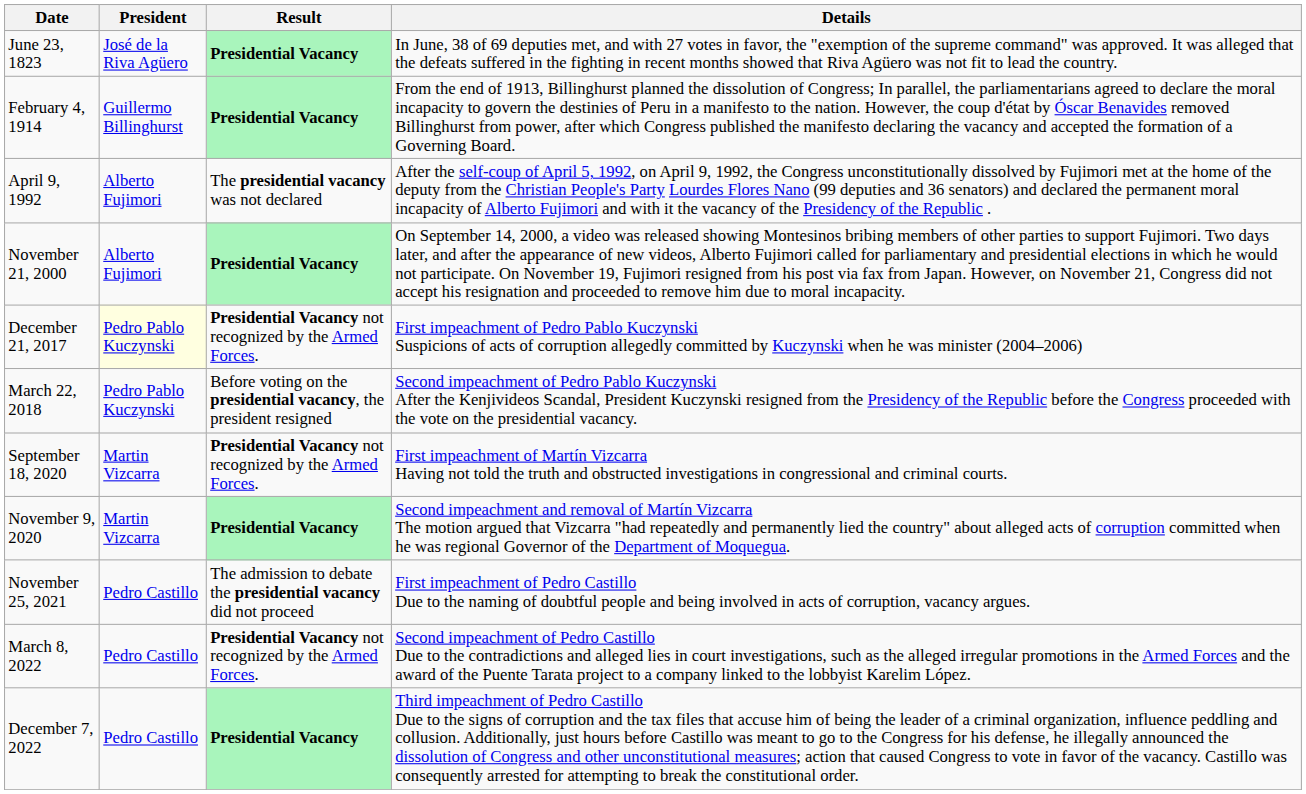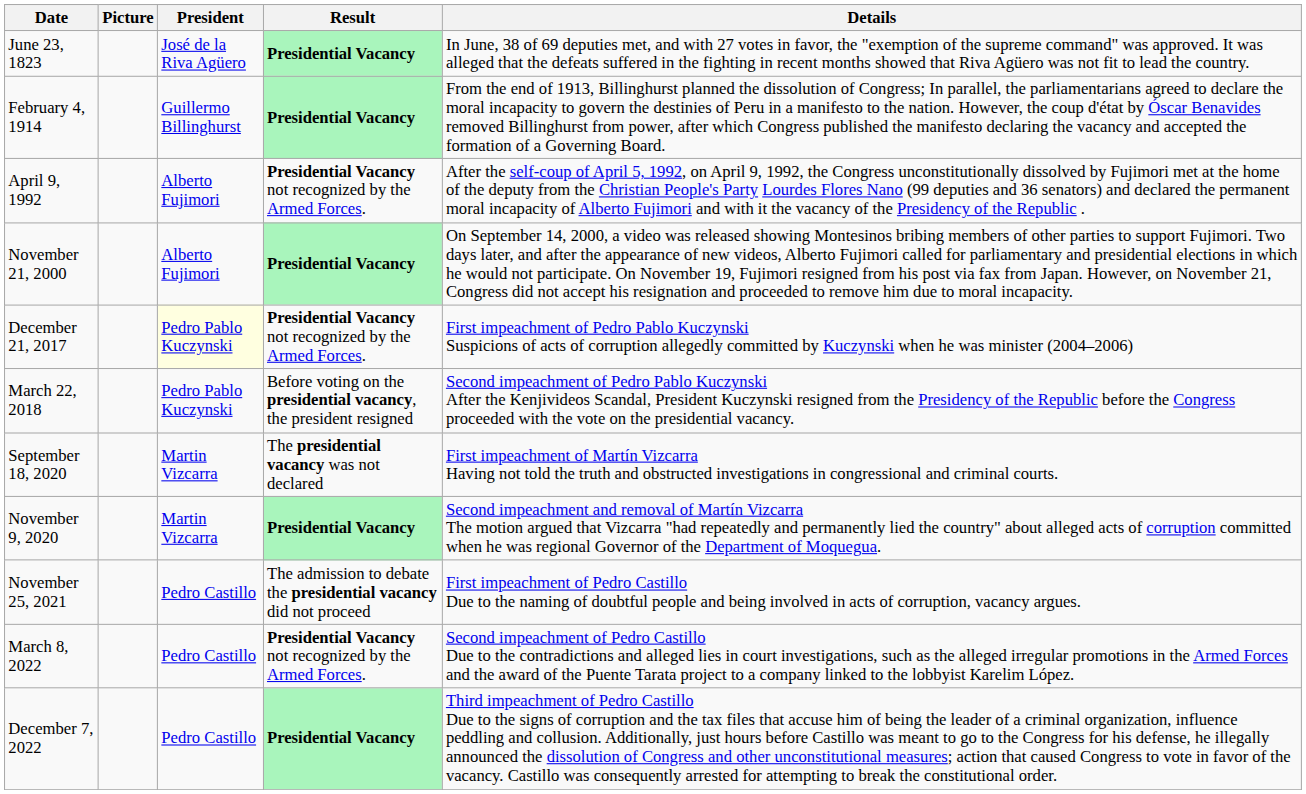+ column: Picture
April 9, 1992 | Result: The presidential vacancy was not declared -> Presidential Vacancy not recognized by the Armed Forces.
September 18, 2020 | Result: Presidential Vacancy not recognized by the Armed Forces. -> The presidential vacancy was not declared
